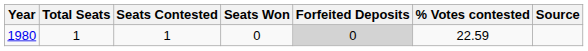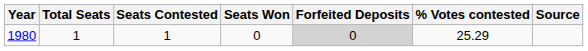1980 | % Votes contested: 22.59 -> 25.29
